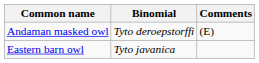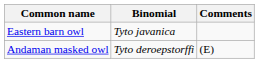rows swapped: Eastern barn owl <-> Andaman masked owl
